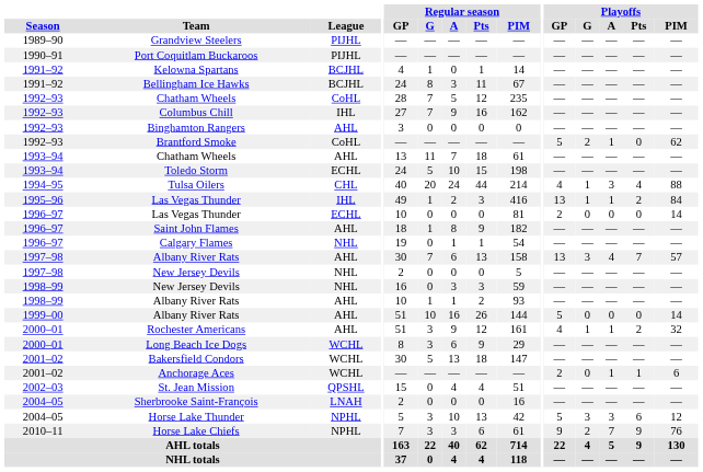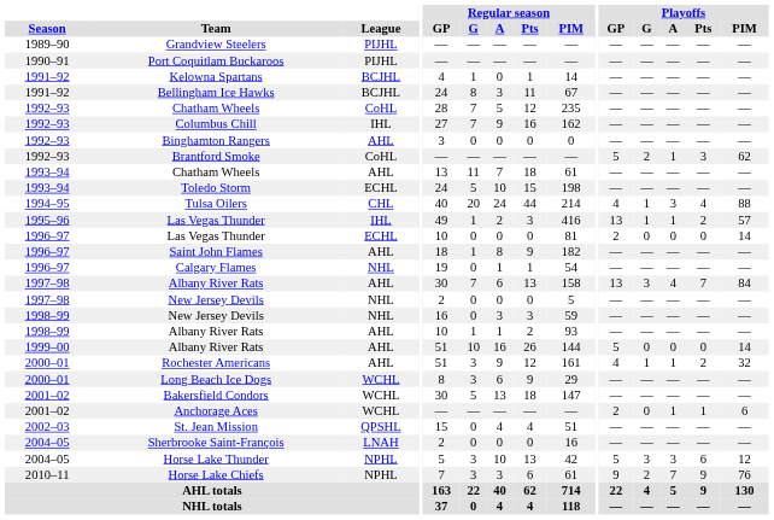Brantford Smoke | Playoffs / Pts: 0 -> 3
1995–96 / Las Vegas Thunder | Playoffs / PIM: 84 -> 57
1997–98 / Albany River Rats | Playoffs / PIM: 57 -> 84
